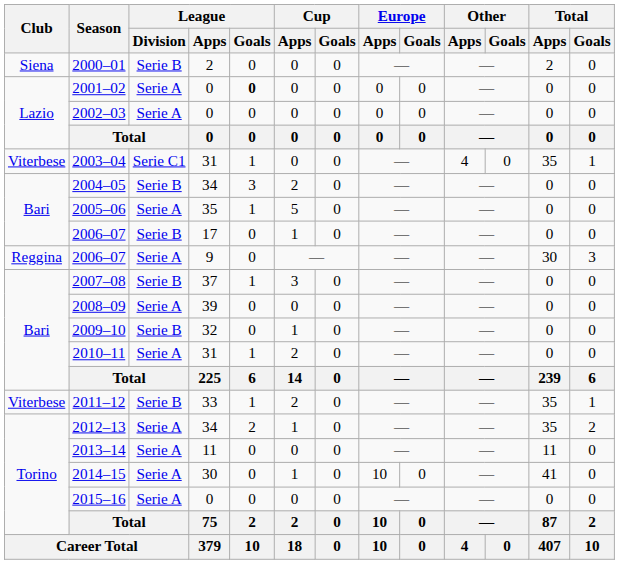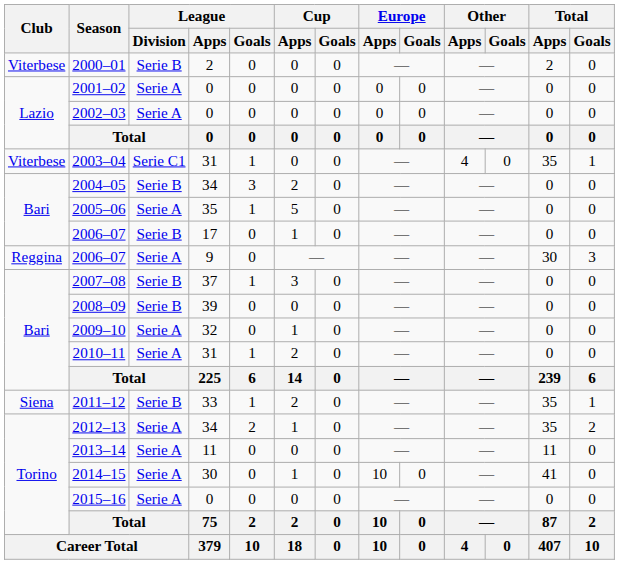2000–01 | Club: Siena -> Viterbese
2001–02 | League / Goals: bold -> normal
2008–09 | League / Division: Serie A -> Serie B
2009–10 | League / Division: Serie B -> Serie A
2011–12 | Club: Viterbese -> Siena
